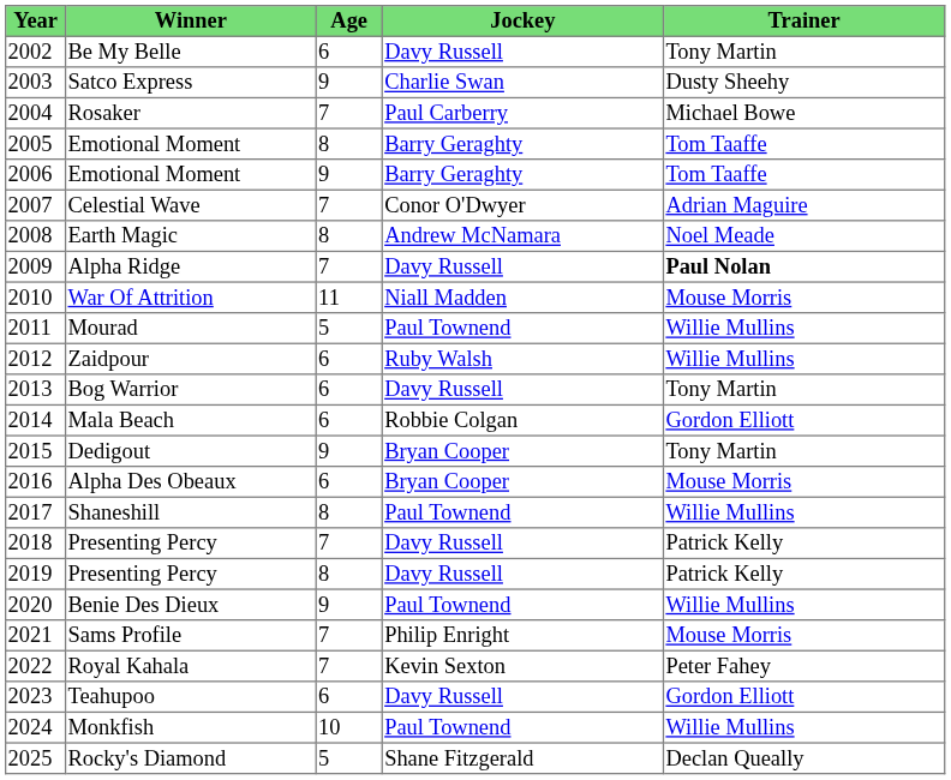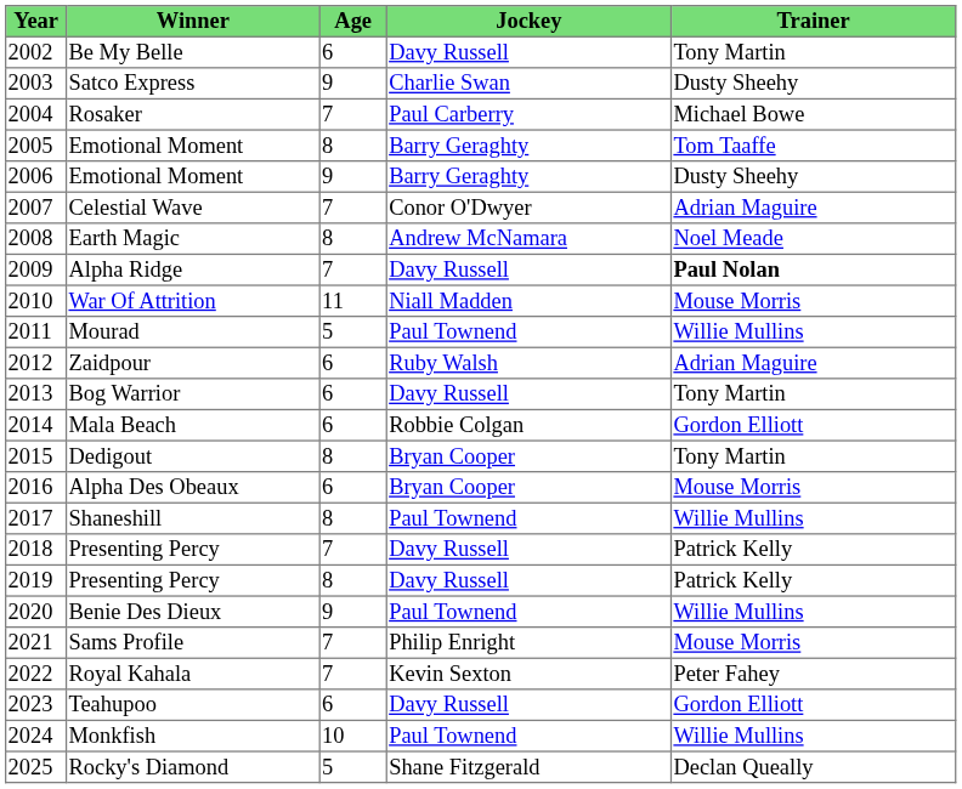2006 / Emotional Moment | Trainer: Tom Taaffe -> Dusty Sheehy
Zaidpour | Trainer: Willie Mullins -> Adrian Maguire
Dedigout | Age: 9 -> 8
